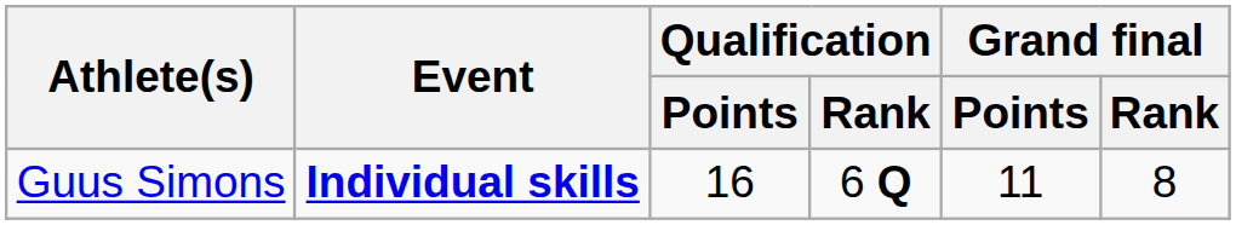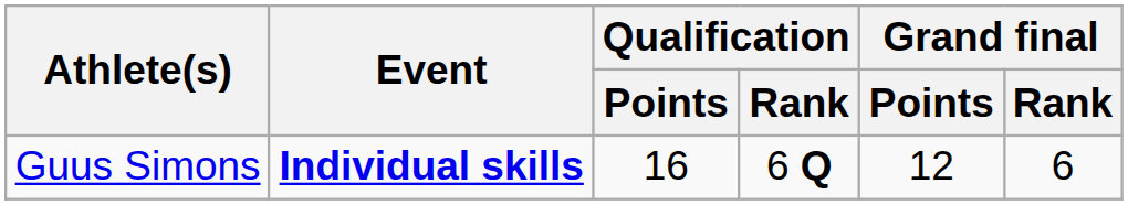Guus Simons | Grand final / Points: 11 -> 12
Guus Simons | Grand final / Rank: 8 -> 6
